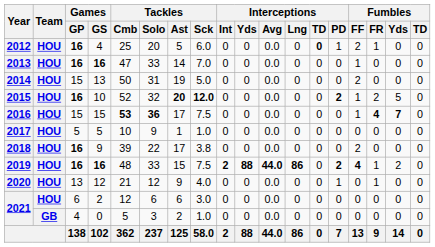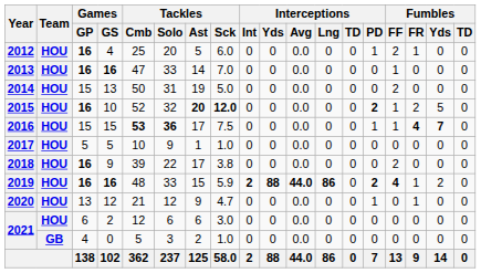2012 | Interceptions / TD: bold -> normal
2016 | Interceptions / PD: 0 -> 1
2019 | Tackles / Sck: 7.5 -> 5.9
2020 | Tackles / Sck: 4.0 -> 4.7
